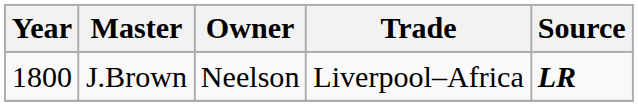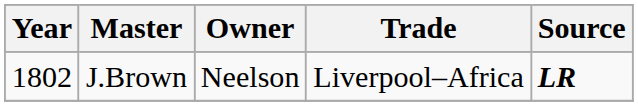J.Brown | Year: 1800 -> 1802
